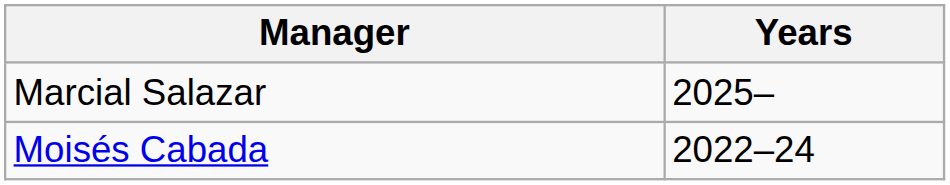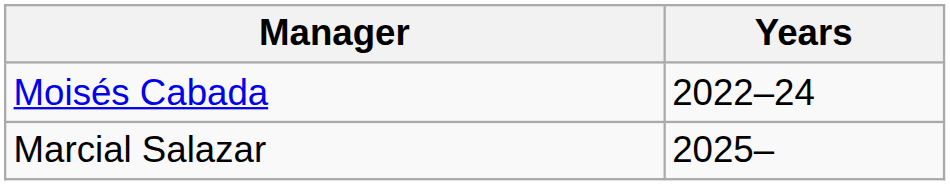rows swapped: Moisés Cabada <-> Marcial Salazar
